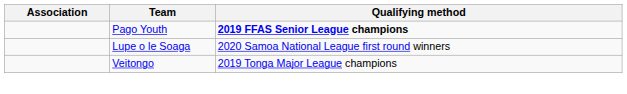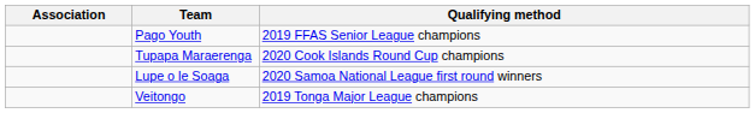Pago Youth | Qualifying method: bold -> normal
+ row: Tupapa Maraerenga | 2020 Cook Islands Round Cup champions
